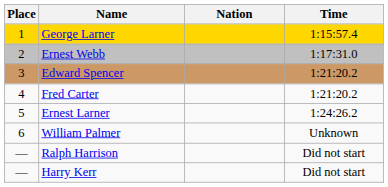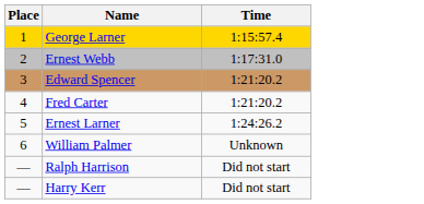- column: Nation
